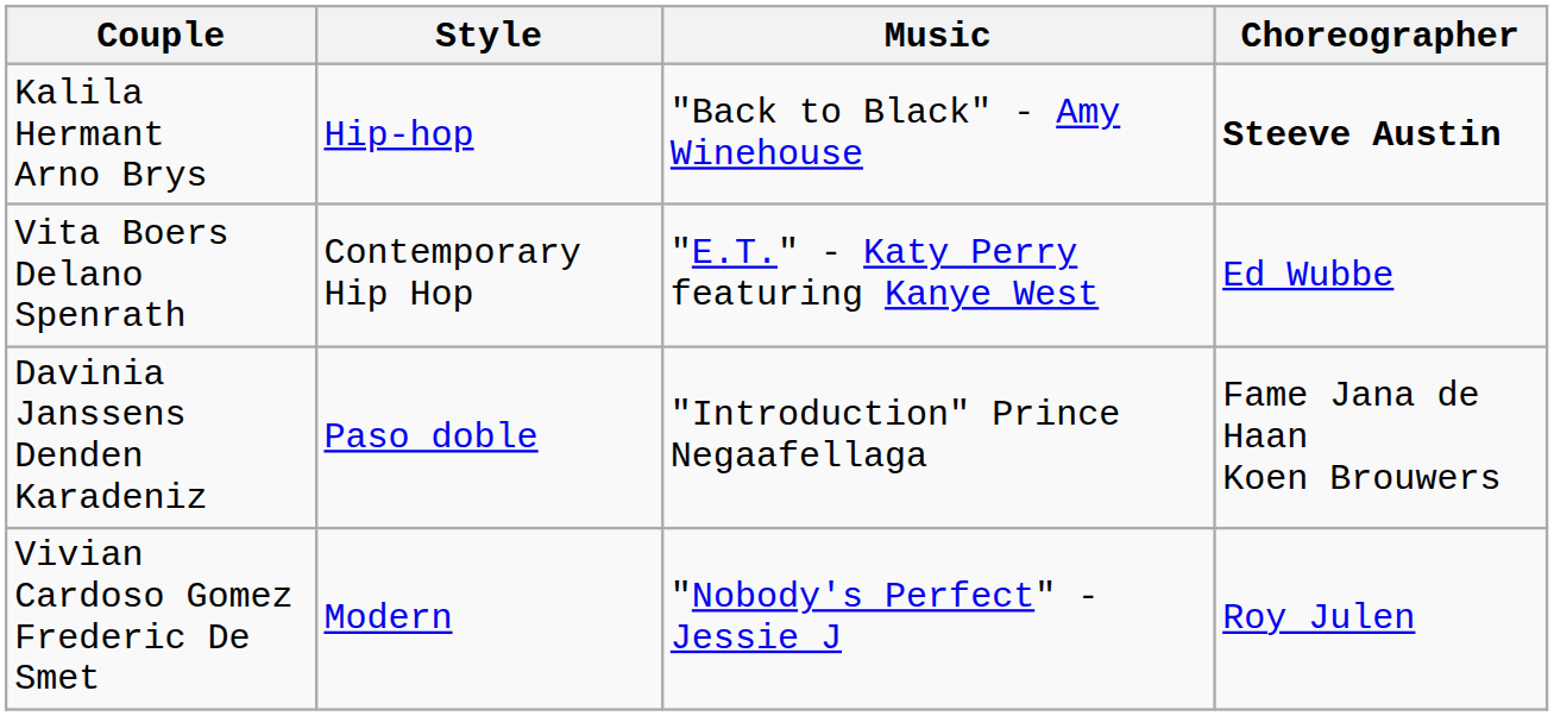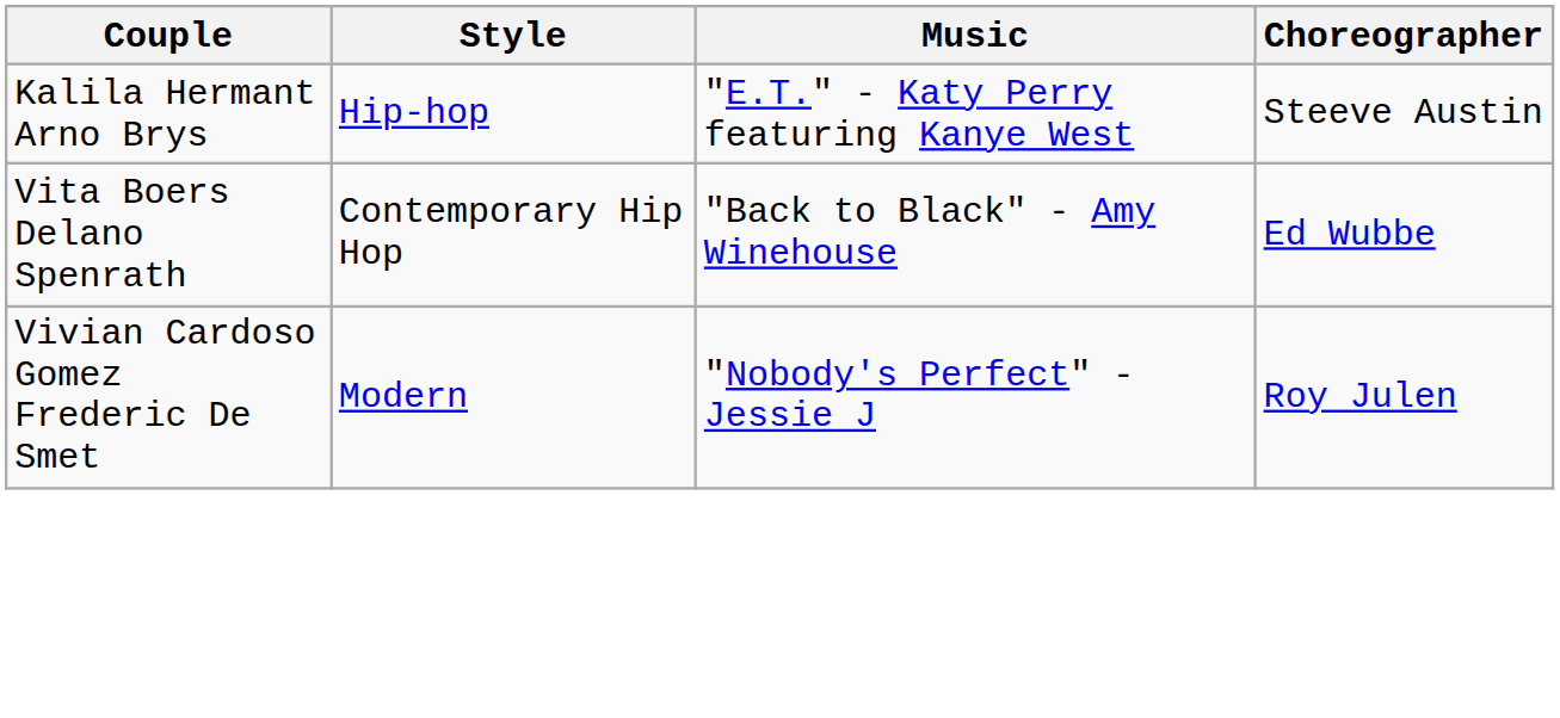Kalila Hermant Arno Brys | Music: "Back to Black" - Amy Winehouse -> "E.T." - Katy Perry featuring Kanye West
Kalila Hermant Arno Brys | Choreographer: bold -> normal
Vita Boers Delano Spenrath | Music: "E.T." - Katy Perry featuring Kanye West -> "Back to Black" - Amy Winehouse
- row: Davinia Janssens Denden Karadeniz | Paso doble | "Introduction" Prince Negaafellaga | Fame Jana de Haan Koen Brouwers
